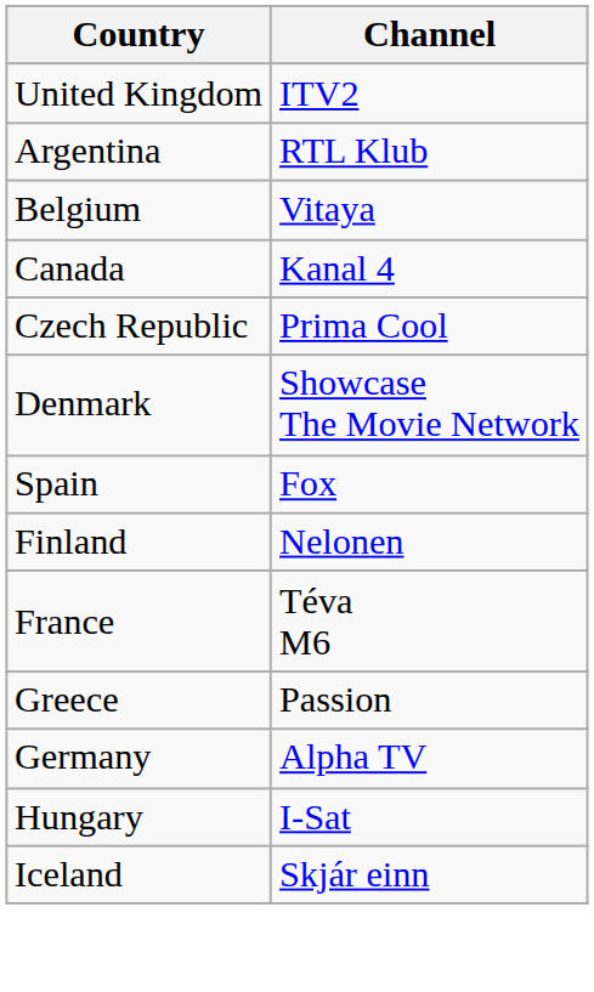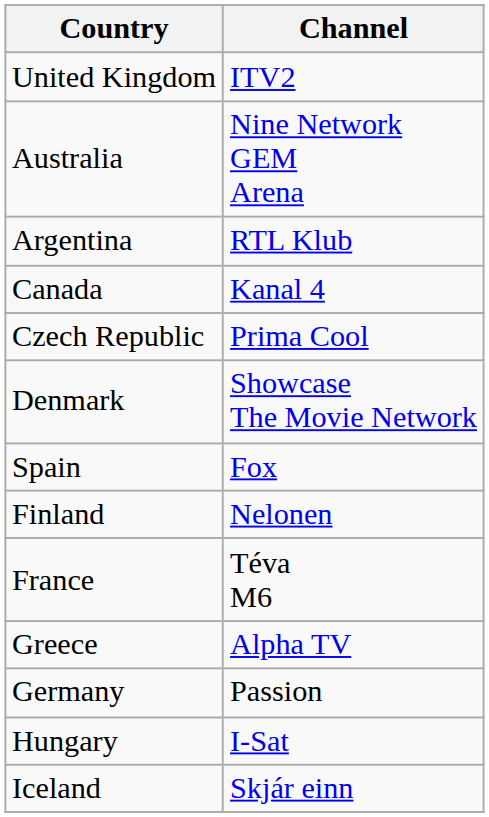+ row: Australia | Nine Network GEM Arena
- row: Belgium | Vitaya
Greece | Channel: Passion -> Alpha TV
Germany | Channel: Alpha TV -> Passion
